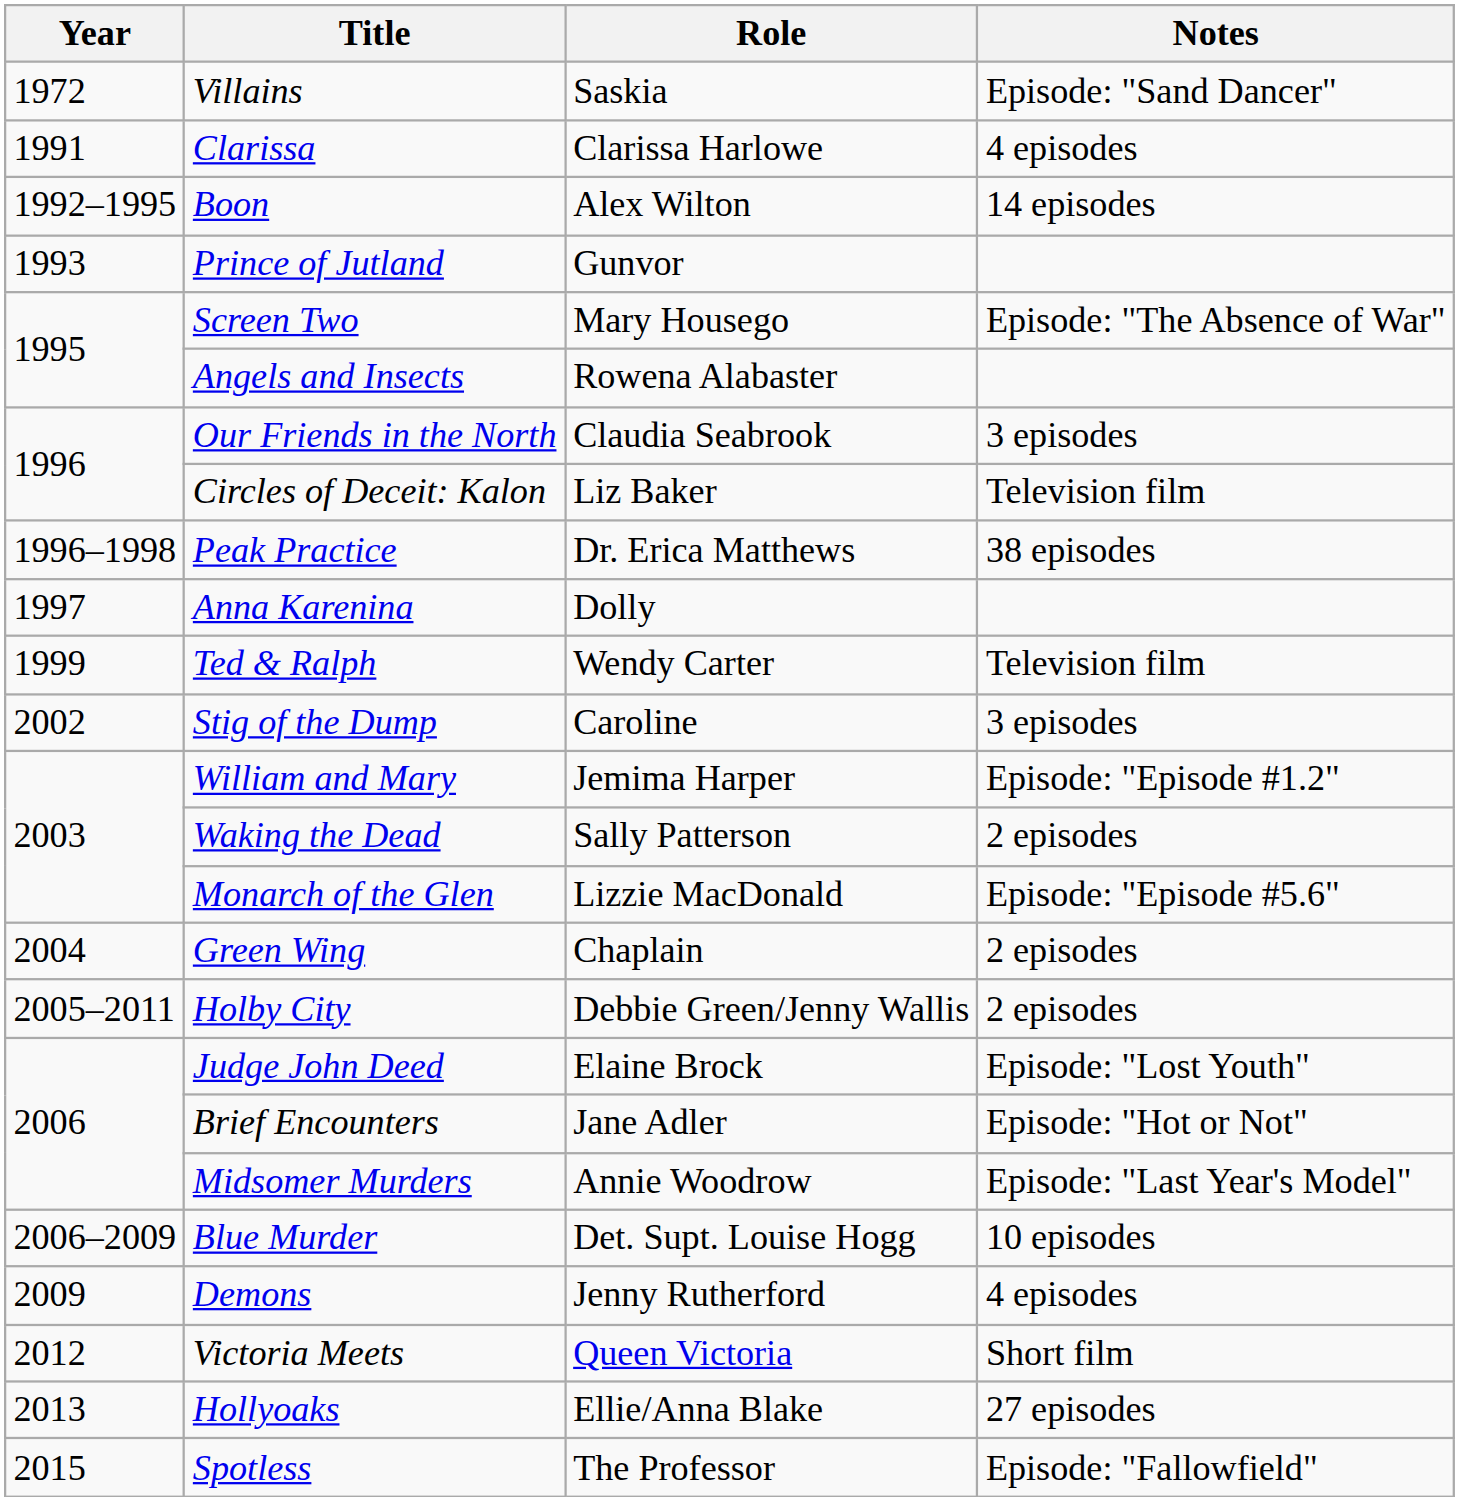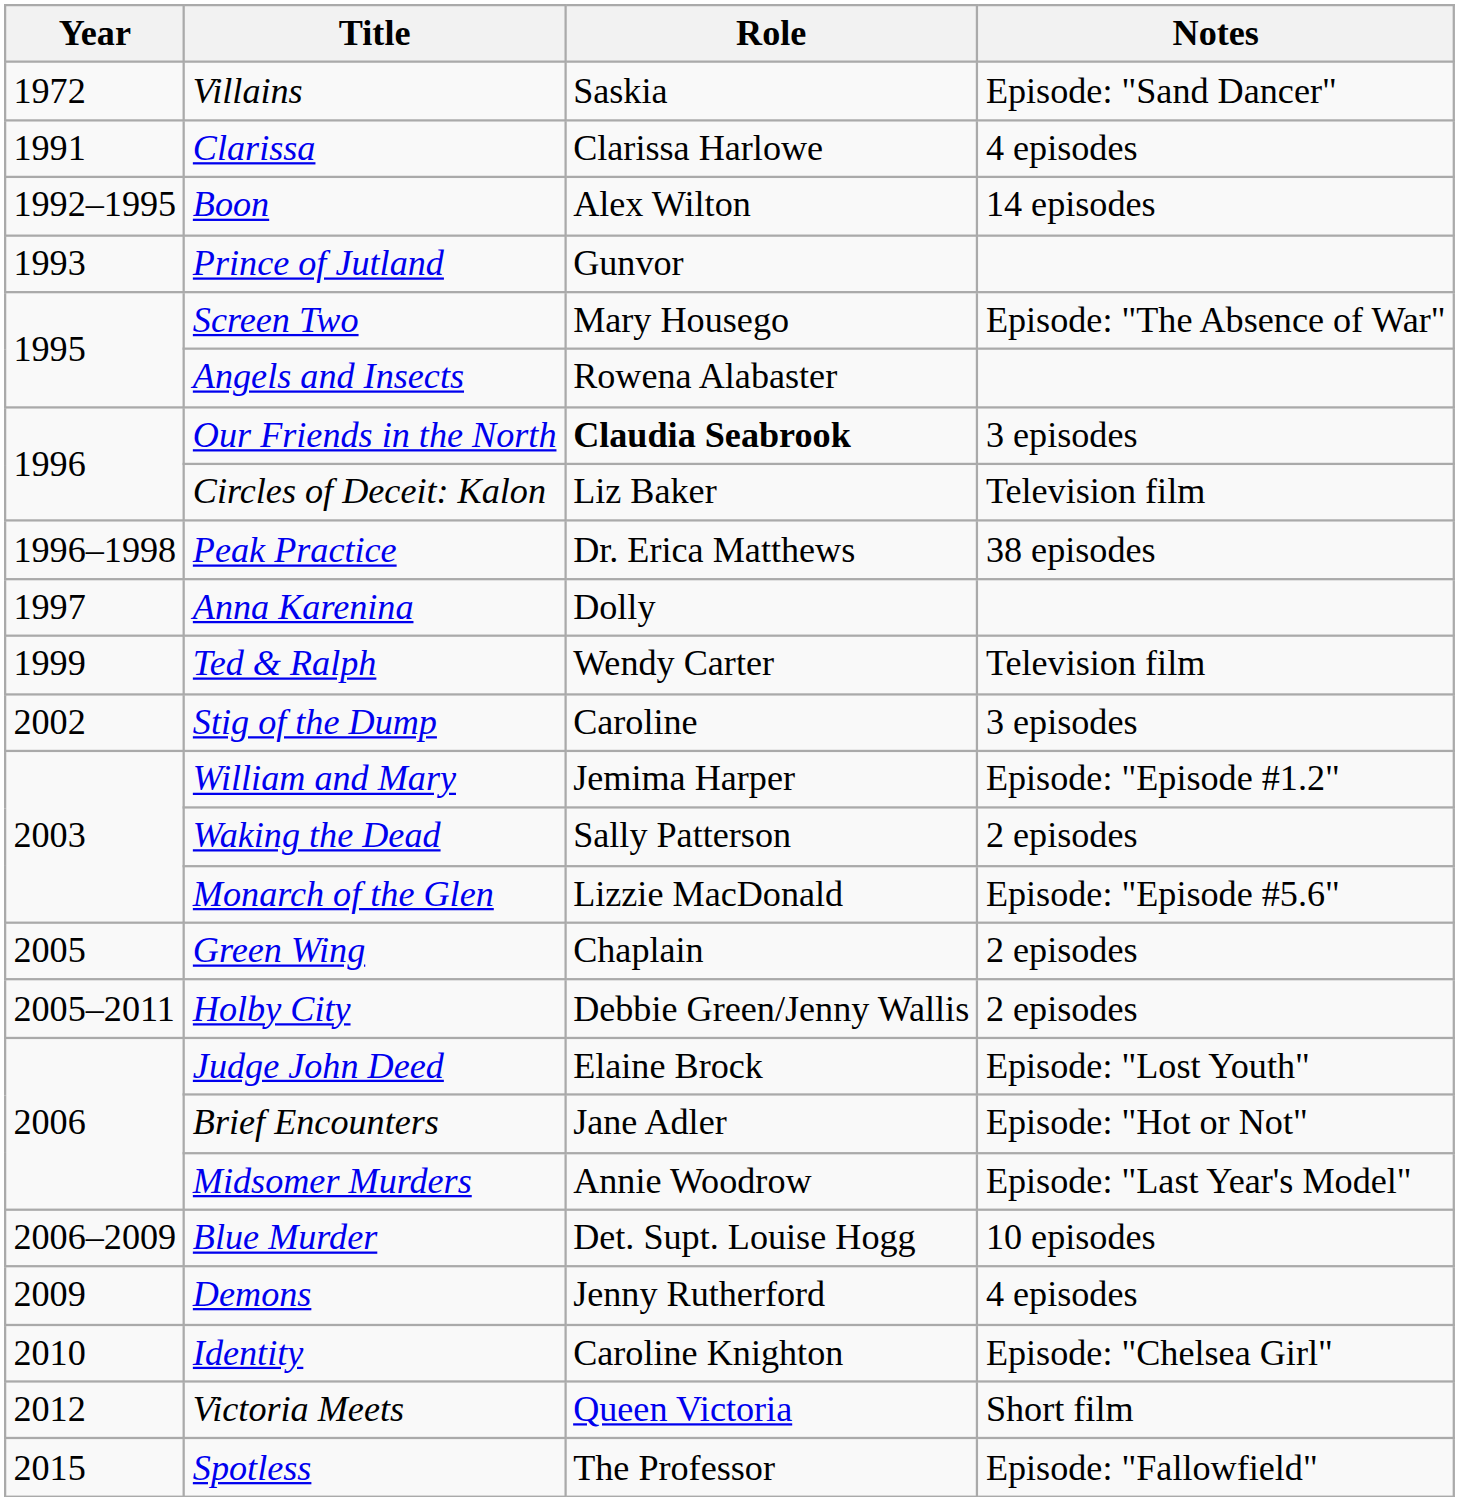Our Friends in the North | Role: normal -> bold
Green Wing | Year: 2004 -> 2005
+ row: 2010 | Identity | Caroline Knighton | Episode: "Chelsea Girl"
- row: 2013 | Hollyoaks | Ellie/Anna Blake | 27 episodes
